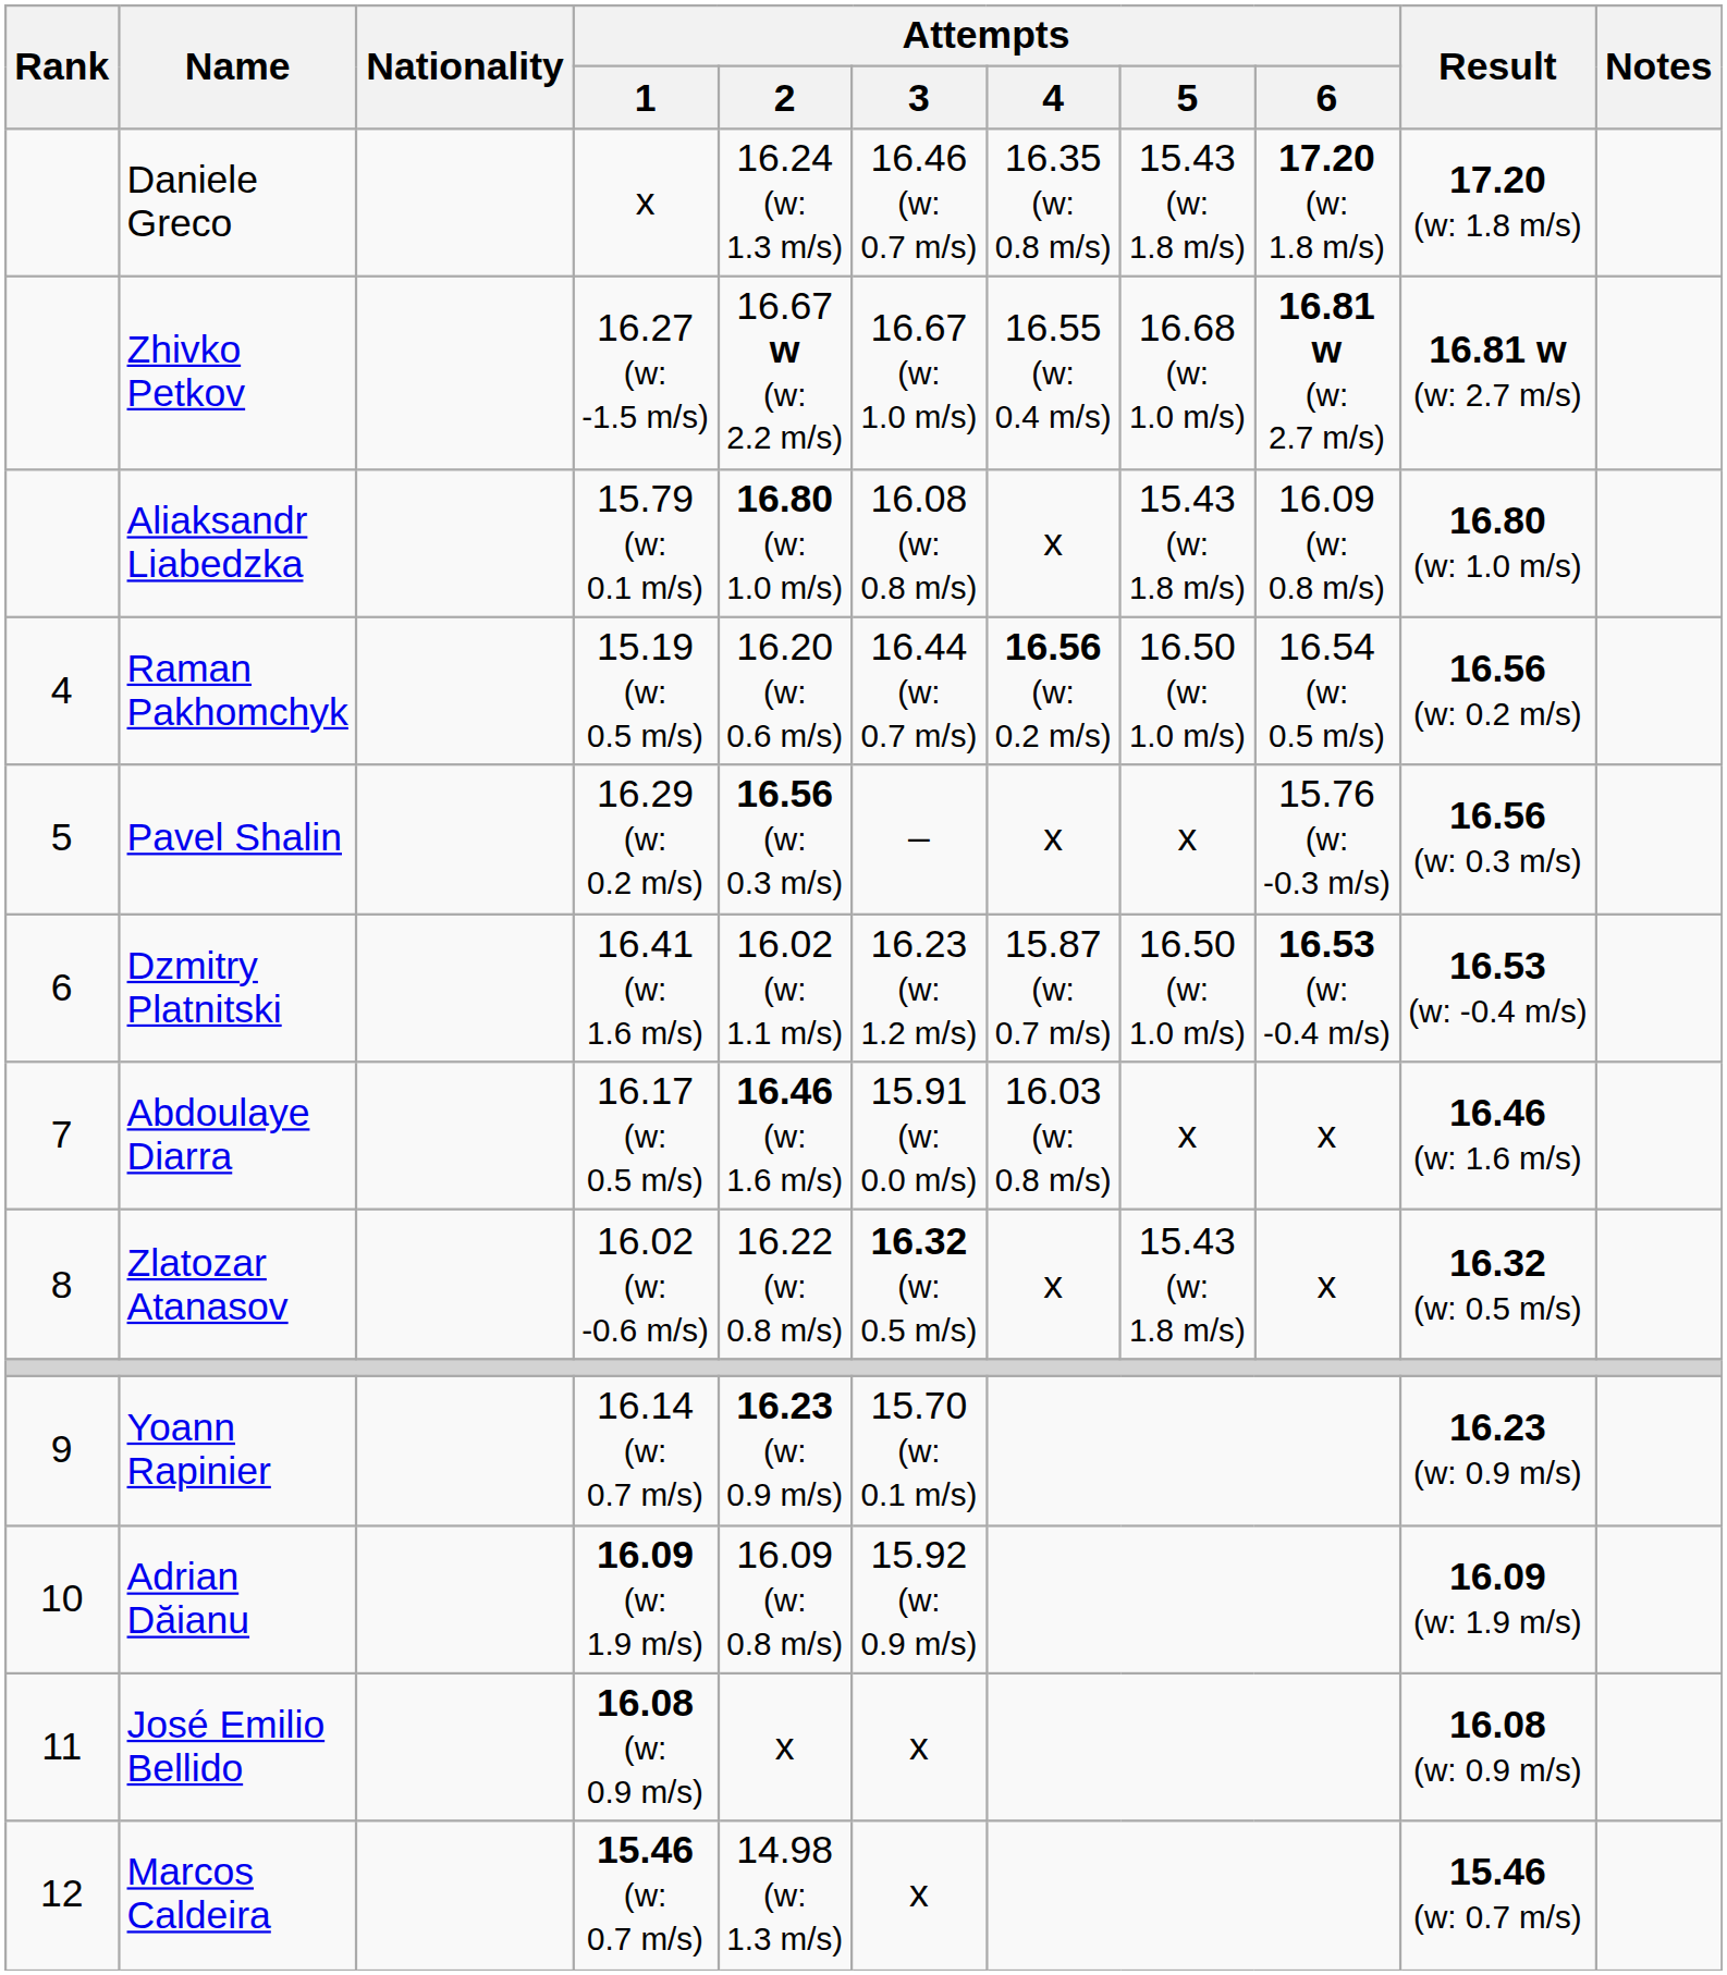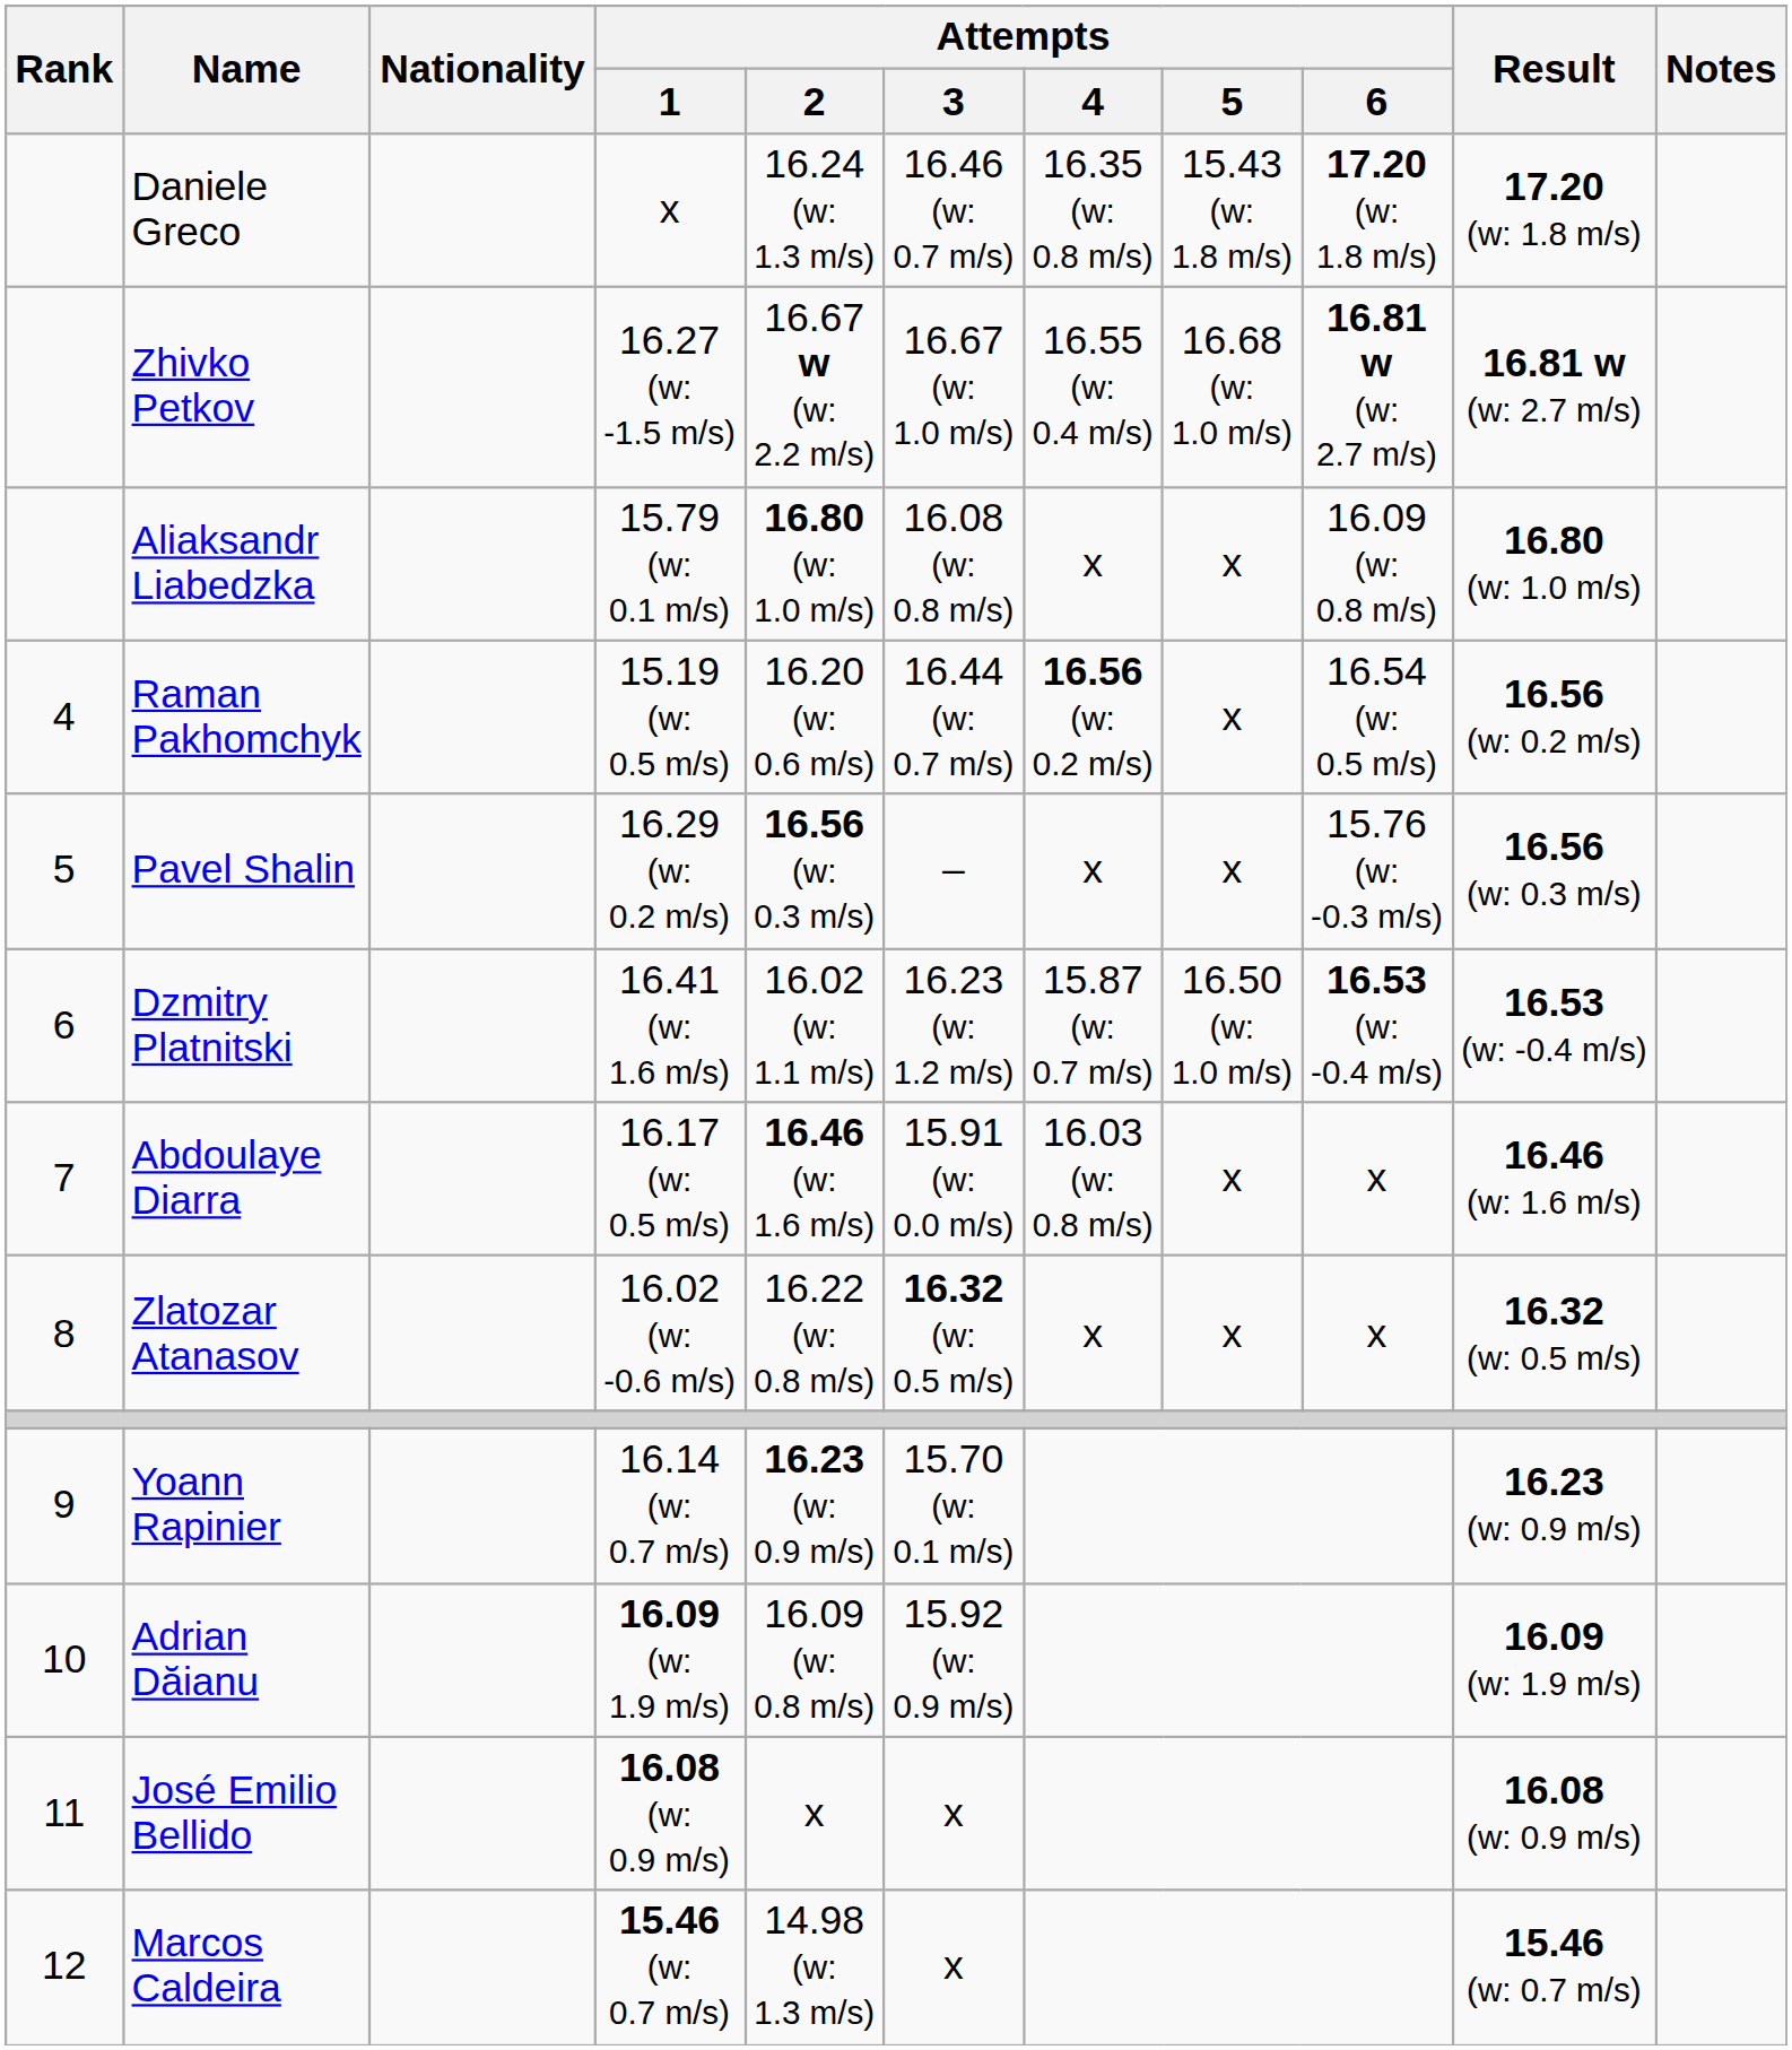Aliaksandr Liabedzka | Attempts / 5: 15.43 (w: 1.8 m/s) -> x
Raman Pakhomchyk | Attempts / 5: 16.50 (w: 1.0 m/s) -> x
Zlatozar Atanasov | Attempts / 5: 15.43 (w: 1.8 m/s) -> x
